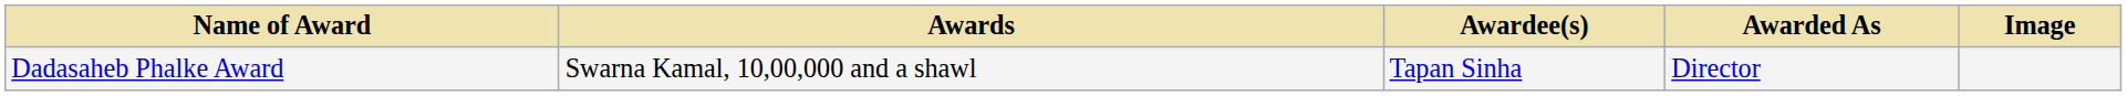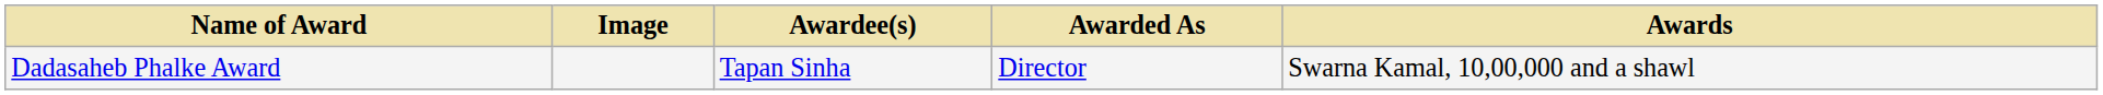columns swapped: Image <-> Awards
